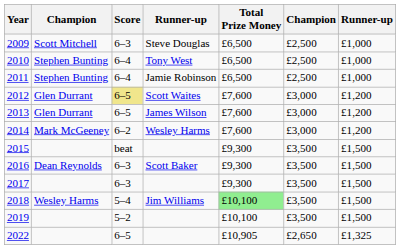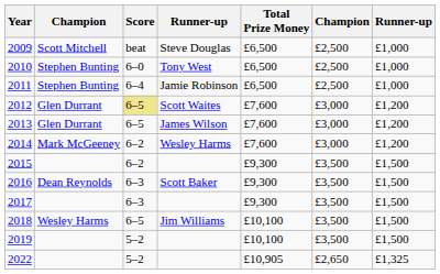2009 | Score: 6–3 -> beat
2010 | Score: 6–4 -> 6–0
2015 | Score: beat -> 6–2
2018 | Score: 5–4 -> 6–5
2018 | Total Prize Money: lightgreen background -> no background
2022 | Score: 6–5 -> 5–2
